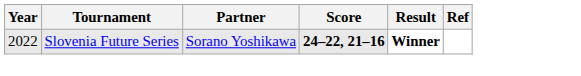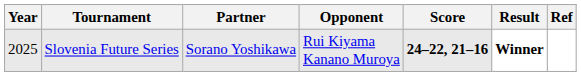+ column: Opponent | Rui Kiyama Kanano Muroya
Slovenia Future Series | Year: 2022 -> 2025
